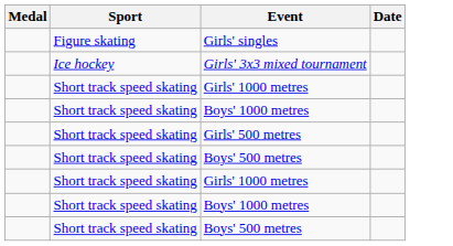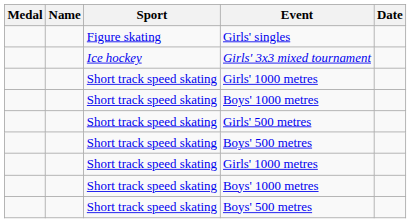+ column: Name
